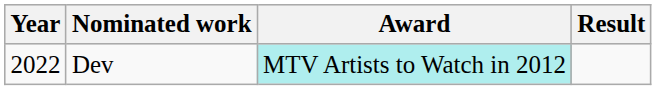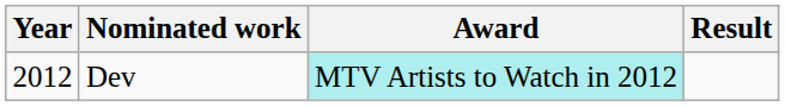Dev | Year: 2022 -> 2012
